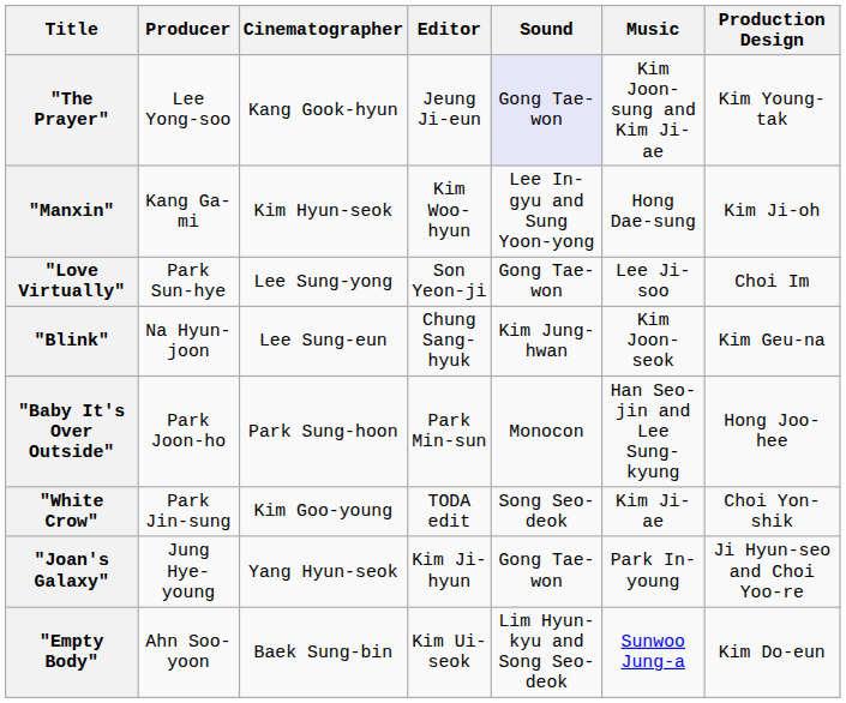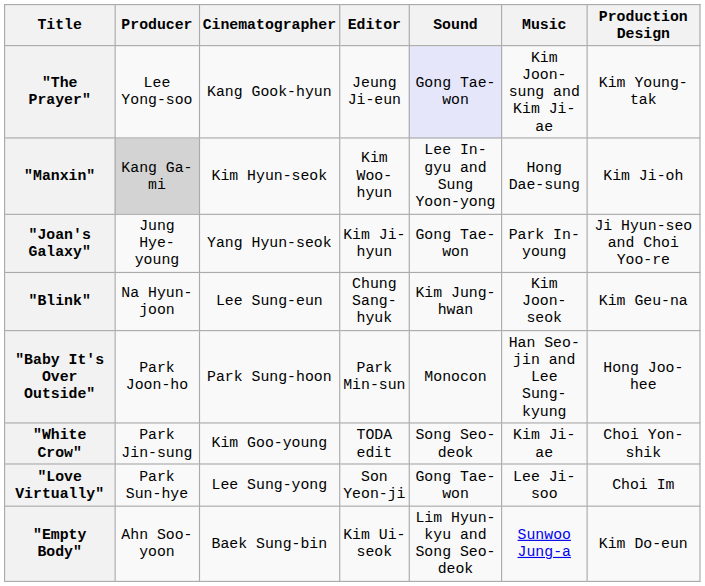"Manxin" | Producer: no background -> lightgrey background
rows swapped: "Joan's Galaxy" <-> "Love Virtually"
